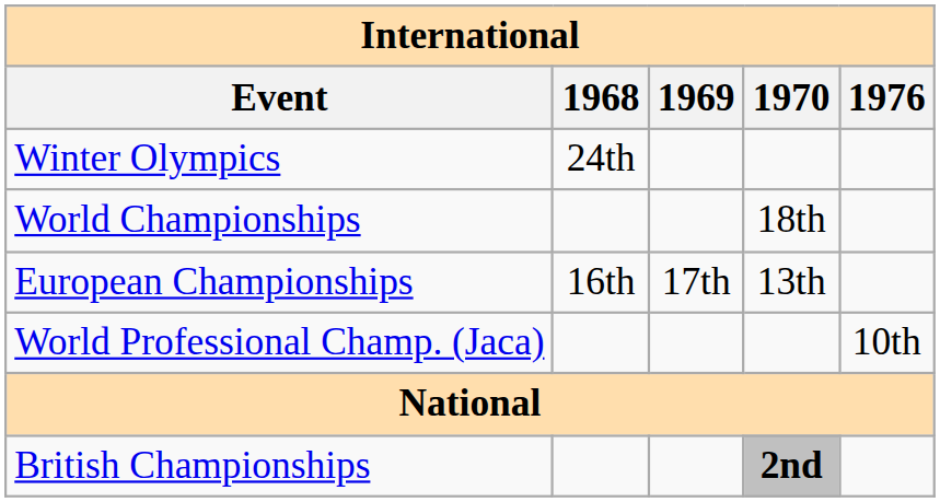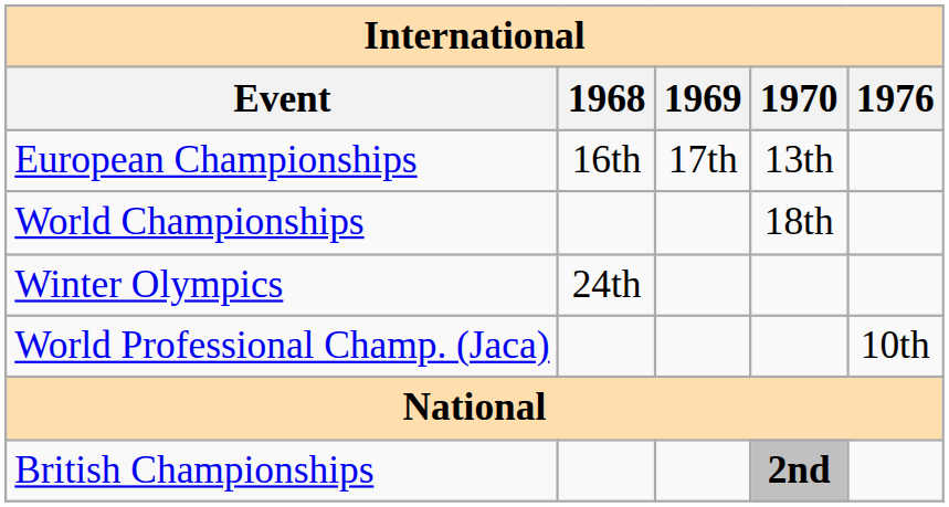rows swapped: Winter Olympics <-> European Championships
